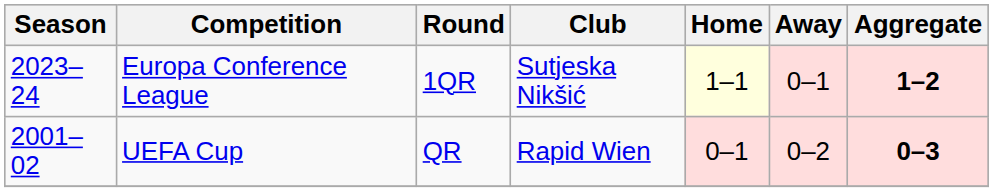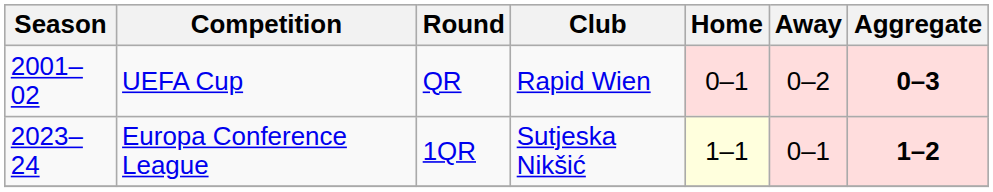rows swapped: UEFA Cup <-> Europa Conference League
